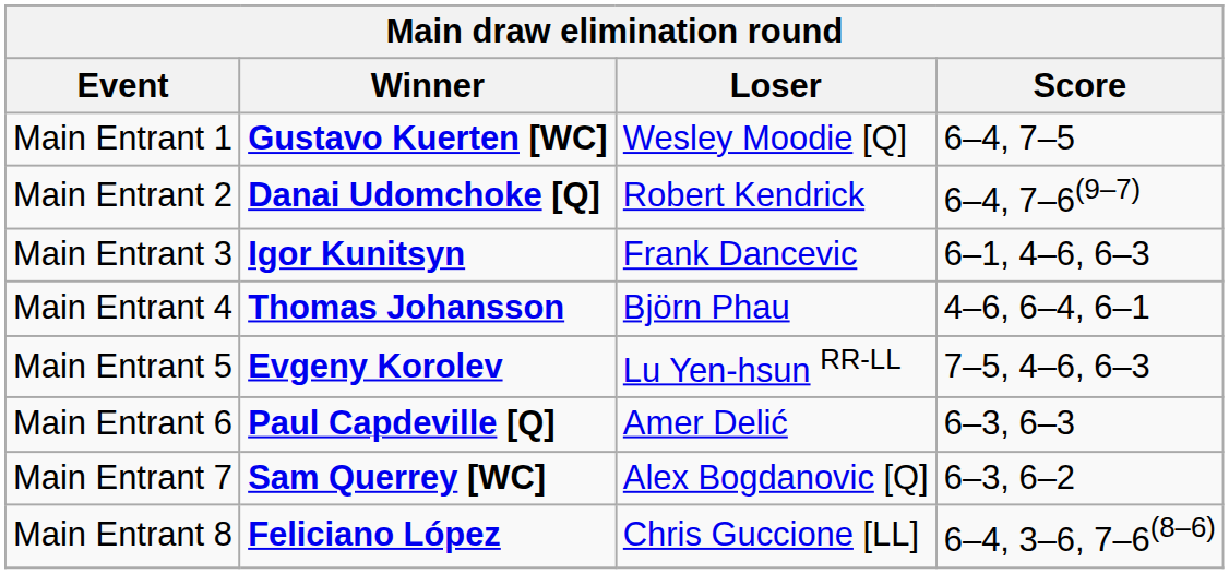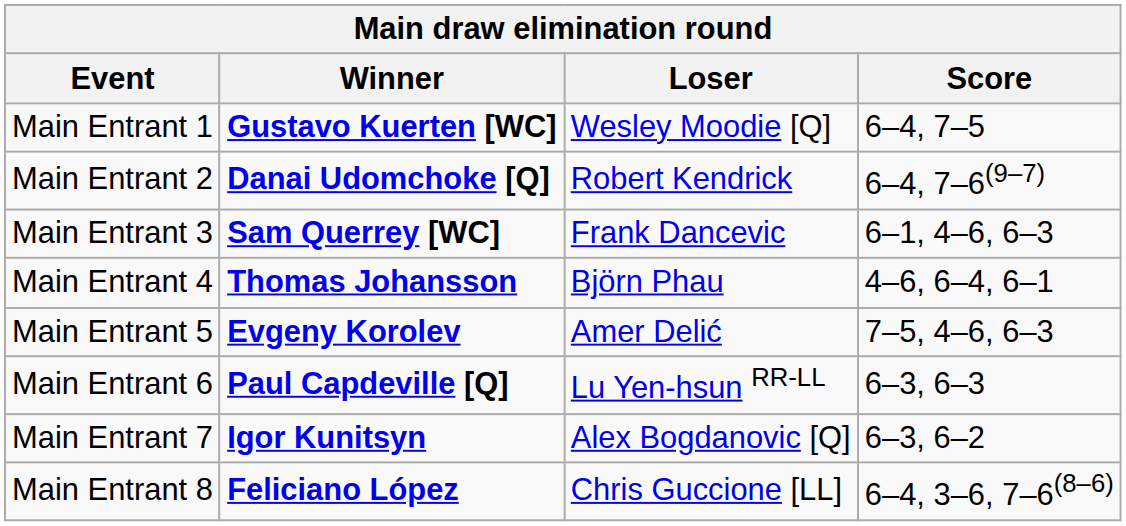Main Entrant 3 | Winner: Igor Kunitsyn -> Sam Querrey [WC]
Main Entrant 5 | Loser: Lu Yen-hsun RR-LL -> Amer Delić
Main Entrant 6 | Loser: Amer Delić -> Lu Yen-hsun RR-LL
Main Entrant 7 | Winner: Sam Querrey [WC] -> Igor Kunitsyn
